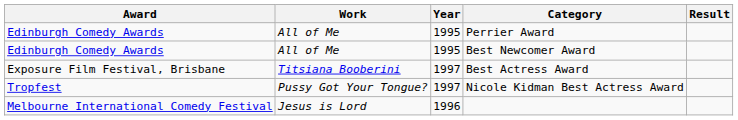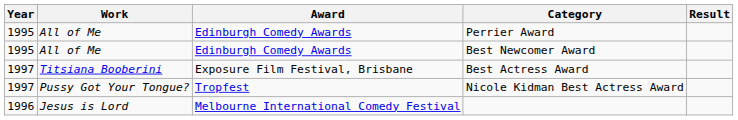columns swapped: Year <-> Award
